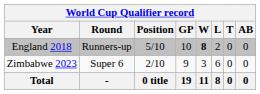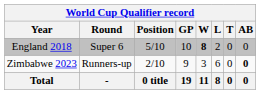England 2018 | Round: Runners-up -> Super 6
Zimbabwe 2023 | Round: Super 6 -> Runners-up
Zimbabwe 2023 | AB: normal -> bold
